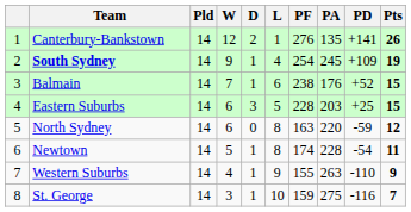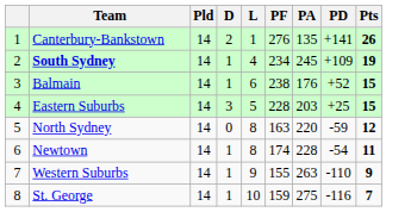- column: W | 12 | 9 | 7 | 6 | 6 | 5 | 4 | 3
South Sydney | PF: 254 -> 234
